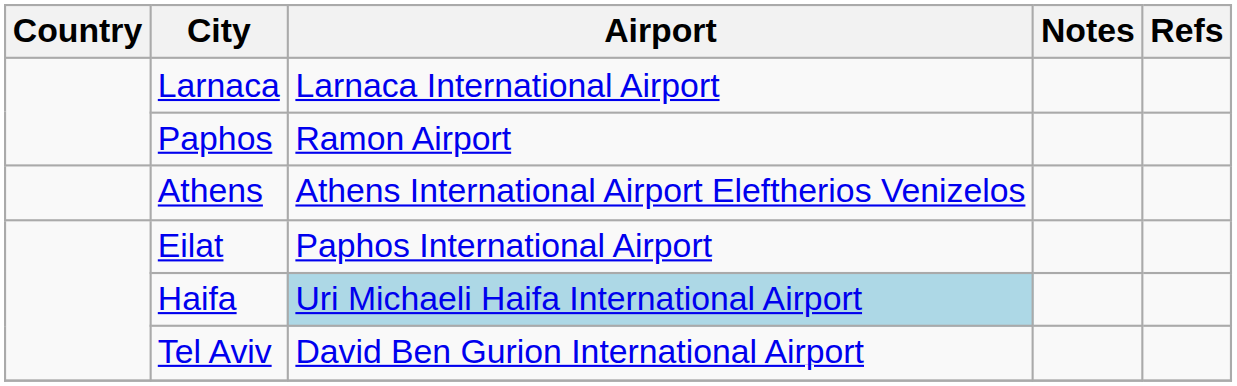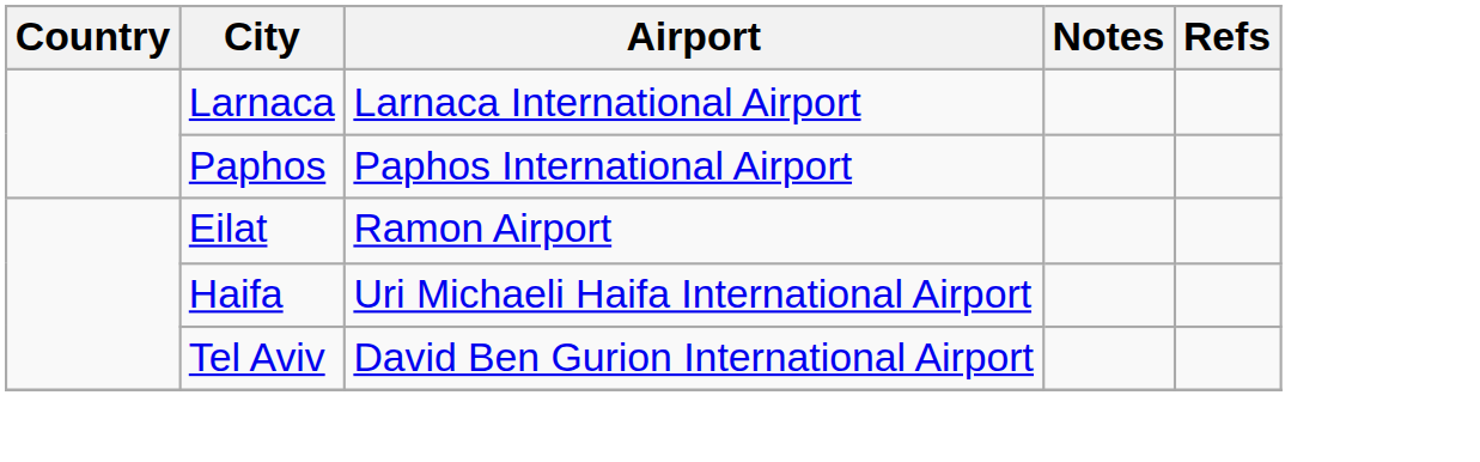Paphos | Airport: Ramon Airport -> Paphos International Airport
- row: Athens | Athens International Airport Eleftherios Venizelos
Eilat | Airport: Paphos International Airport -> Ramon Airport
Haifa | Airport: lightblue background -> no background
